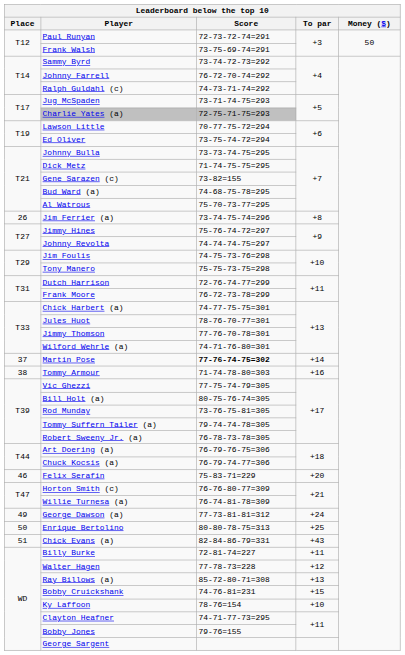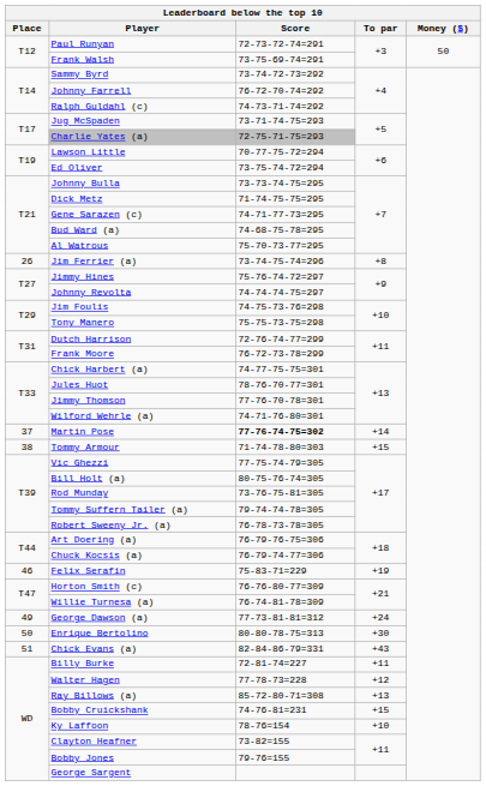Gene Sarazen (c) | Score: 73-82=155 -> 74-71-77-73=295
Tommy Armour | To par: +16 -> +15
Felix Serafin | To par: +20 -> +19
Enrique Bertolino | To par: +25 -> +30
Clayton Heafner | Score: 74-71-77-73=295 -> 73-82=155
